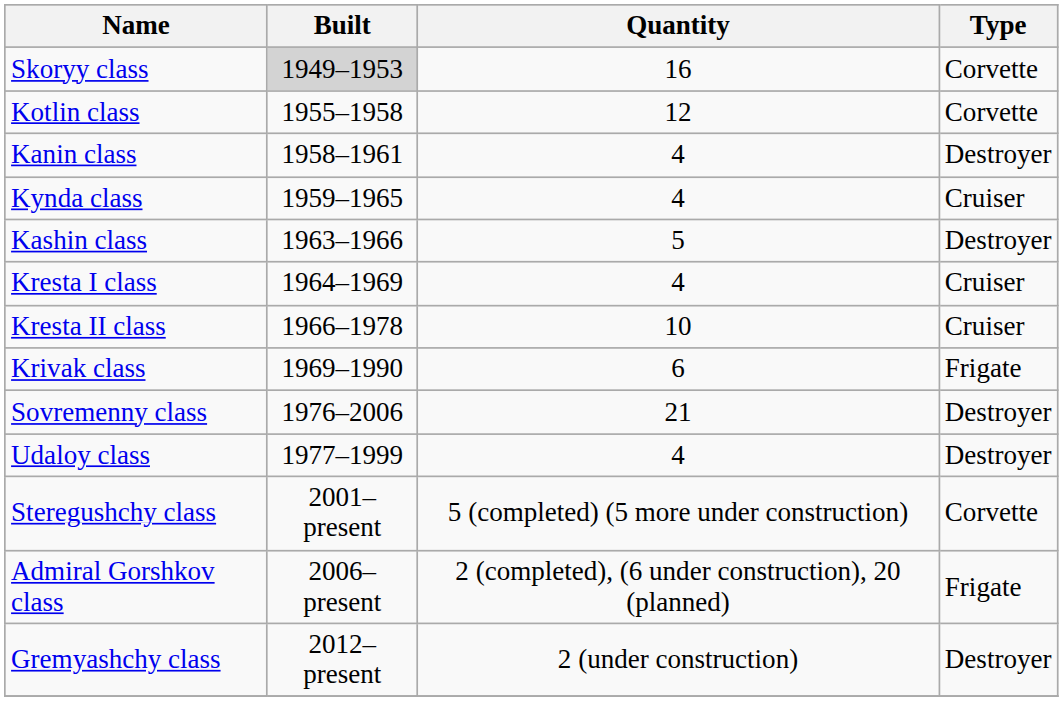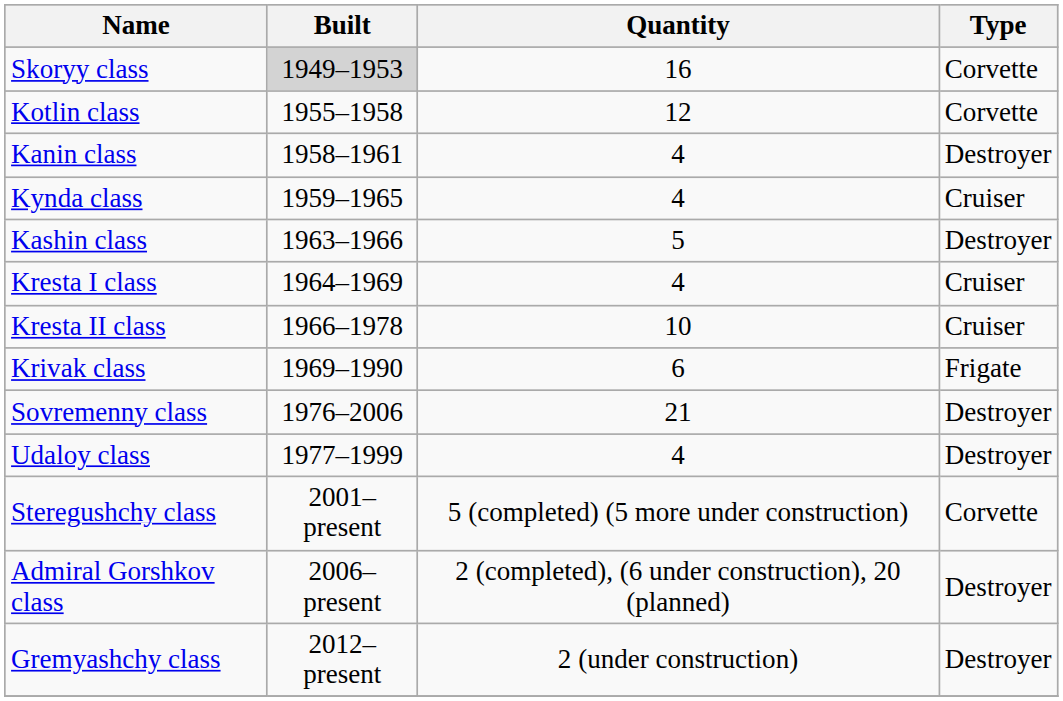Admiral Gorshkov class | Type: Frigate -> Destroyer
